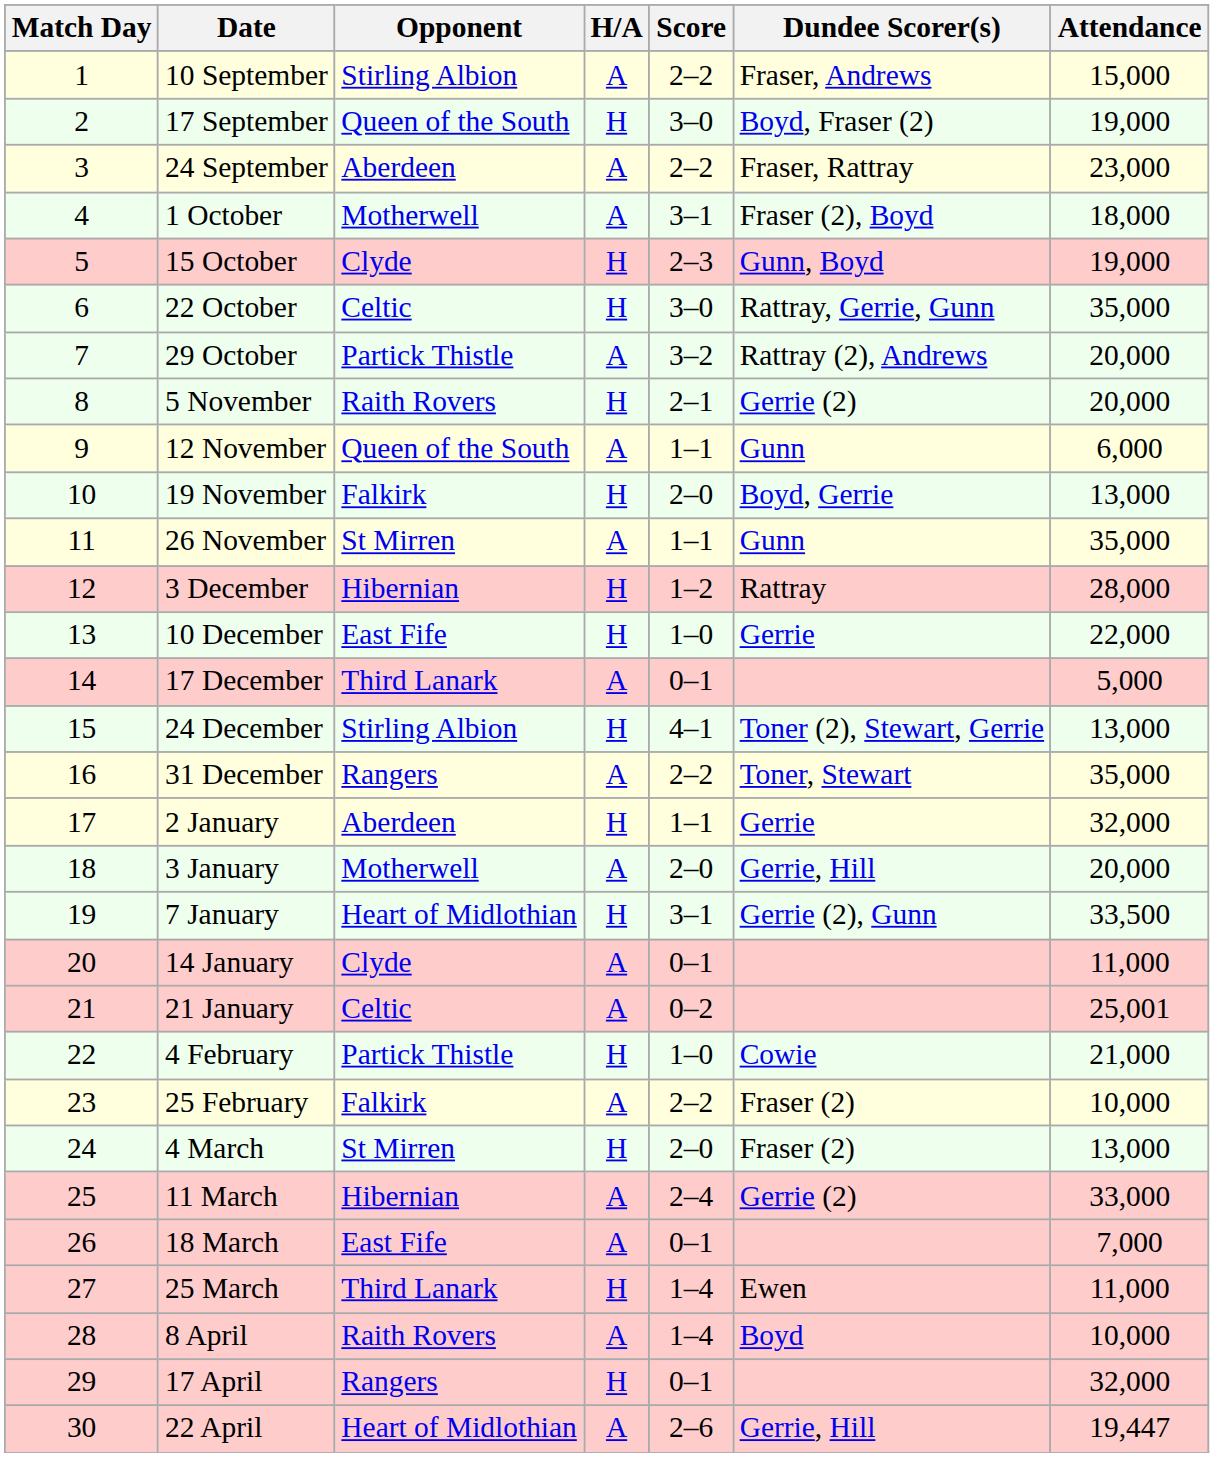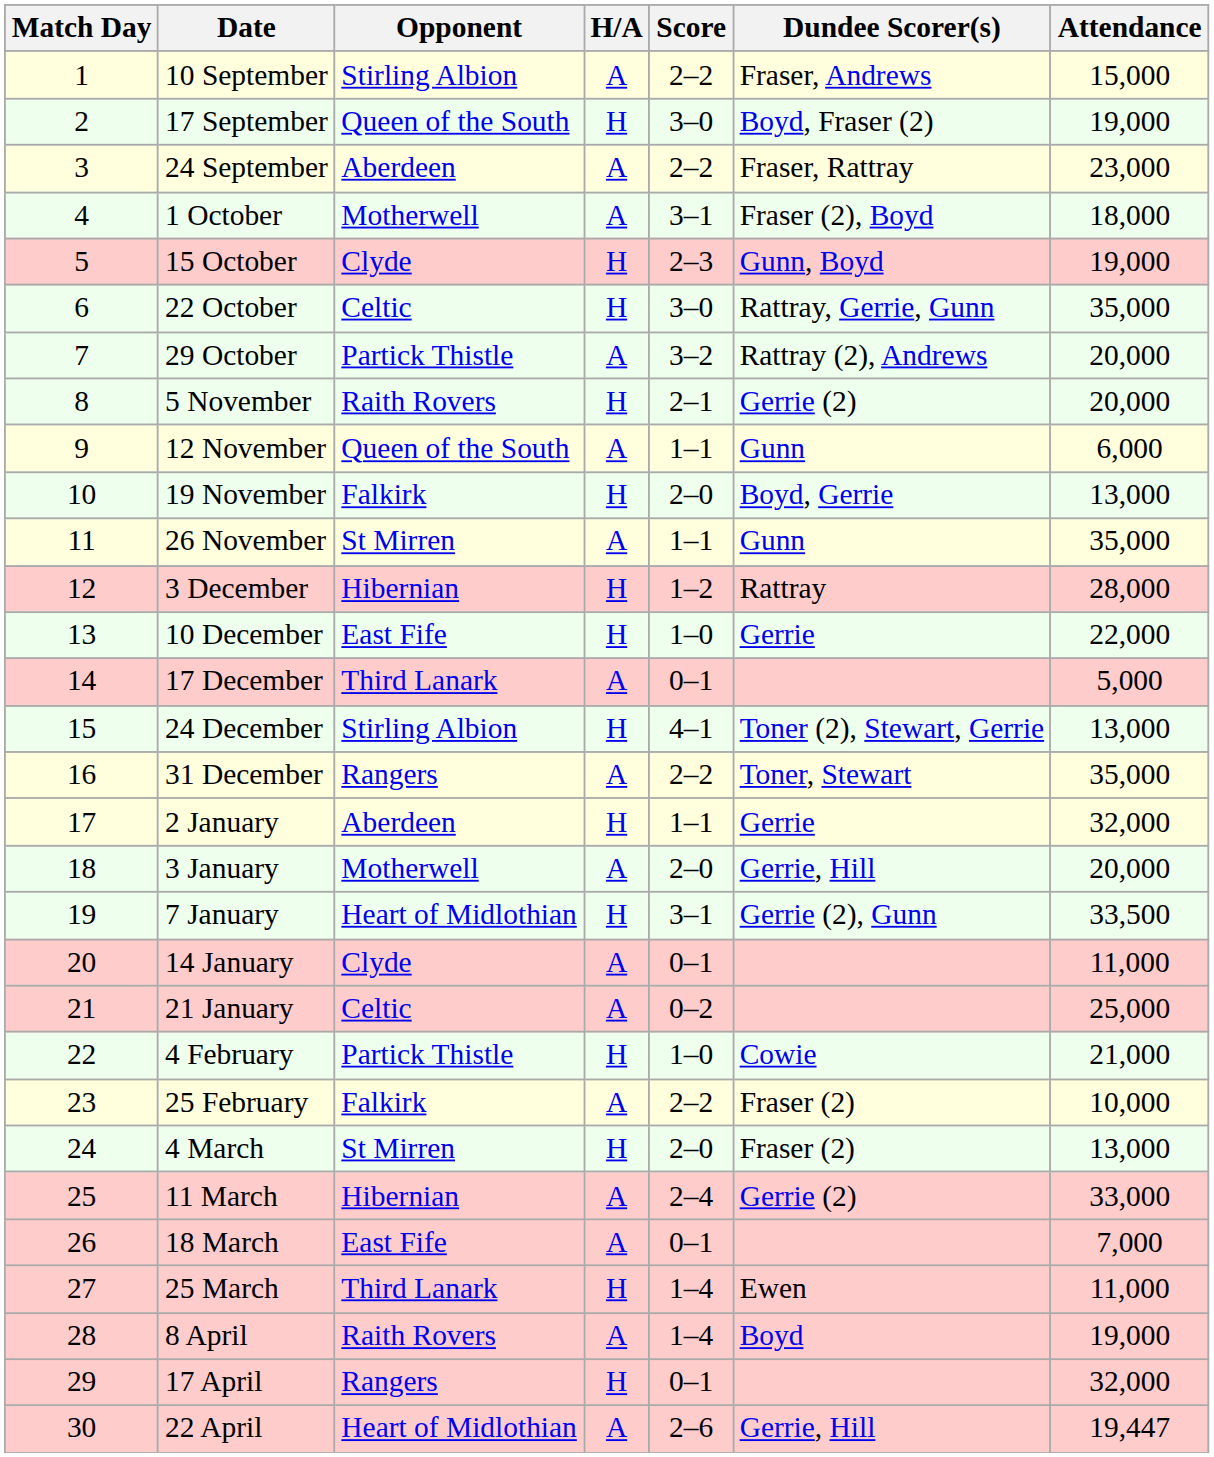21 January | Attendance: 25,001 -> 25,000
8 April | Attendance: 10,000 -> 19,000
